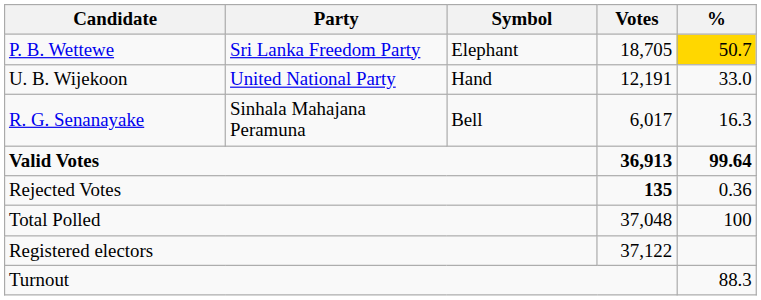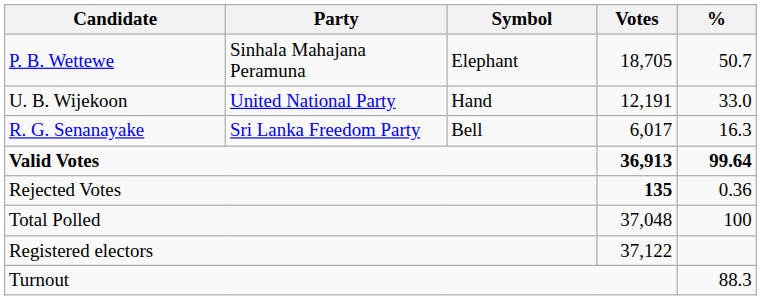P. B. Wettewe | Party: Sri Lanka Freedom Party -> Sinhala Mahajana Peramuna
P. B. Wettewe | %: gold background -> no background
R. G. Senanayake | Party: Sinhala Mahajana Peramuna -> Sri Lanka Freedom Party
